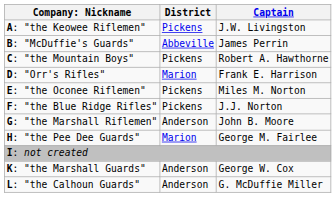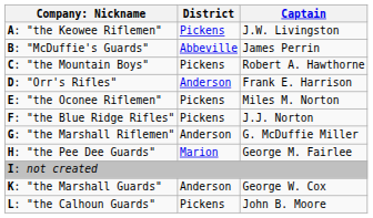D: "Orr's Rifles" | District: Marion -> Anderson
G: "the Marshall Riflemen" | Captain: John B. Moore -> G. McDuffie Miller
L: "the Calhoun Guards" | District: Anderson -> Pickens
L: "the Calhoun Guards" | Captain: G. McDuffie Miller -> John B. Moore
